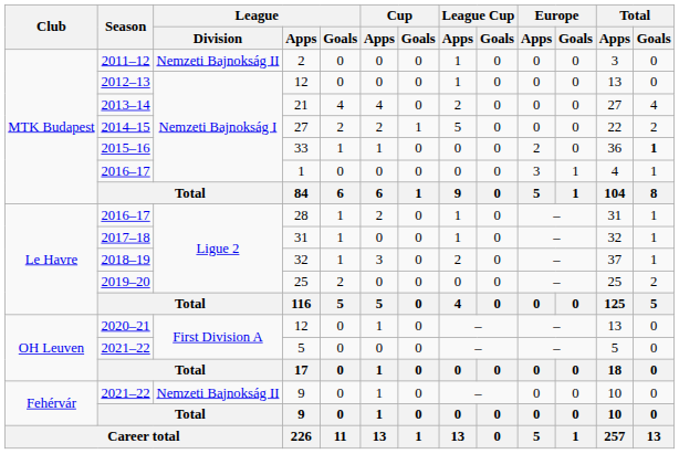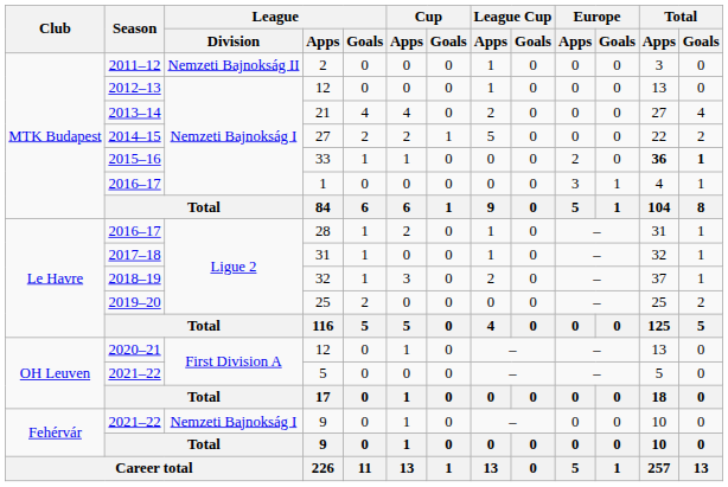33 | Total / Apps: normal -> bold
2021–22 / 9 | League / Division: Nemzeti Bajnokság II -> Nemzeti Bajnokság I
